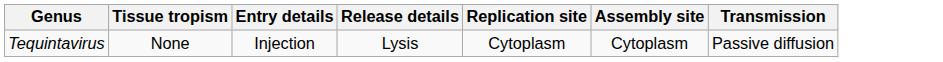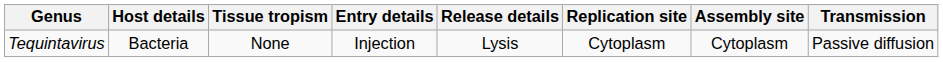+ column: Host details | Bacteria
